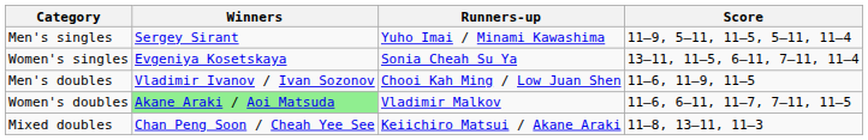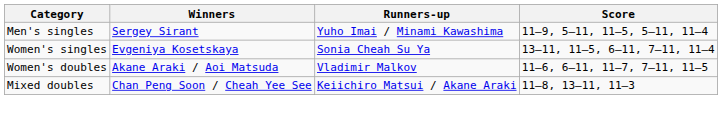- row: Men's doubles | Vladimir Ivanov / Ivan Sozonov | Chooi Kah Ming / Low Juan Shen | 11–6, 11–9, 11–5
Women's doubles | Winners: lightgreen background -> no background
